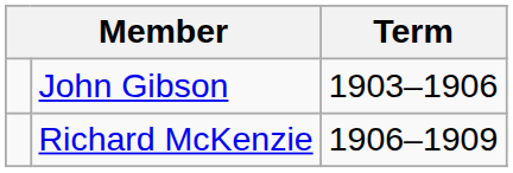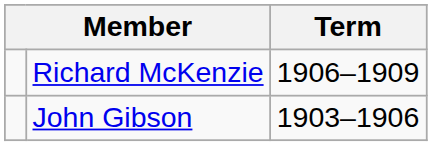rows swapped: John Gibson <-> Richard McKenzie
